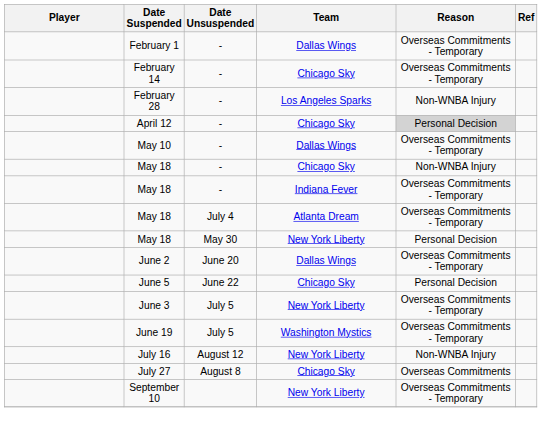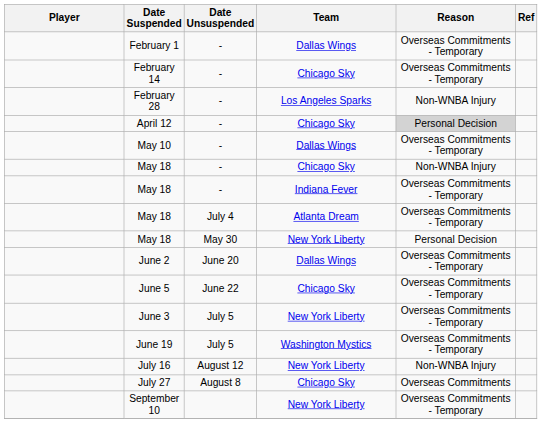June 5 | Reason: Personal Decision -> Overseas Commitments - Temporary
